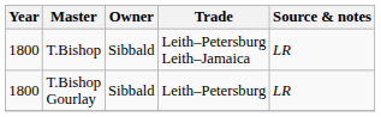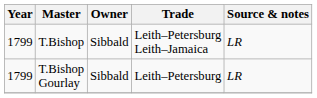T.Bishop | Year: 1800 -> 1799
T.Bishop Gourlay | Year: 1800 -> 1799
